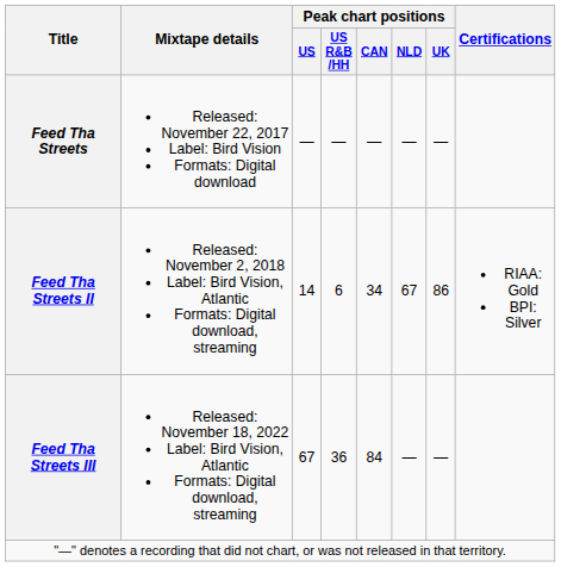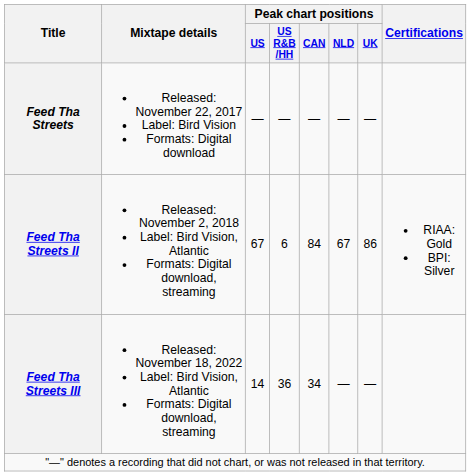Feed Tha Streets II | Peak chart positions / US: 14 -> 67
Feed Tha Streets II | Peak chart positions / CAN: 34 -> 84
Feed Tha Streets III | Peak chart positions / US: 67 -> 14
Feed Tha Streets III | Peak chart positions / CAN: 84 -> 34
